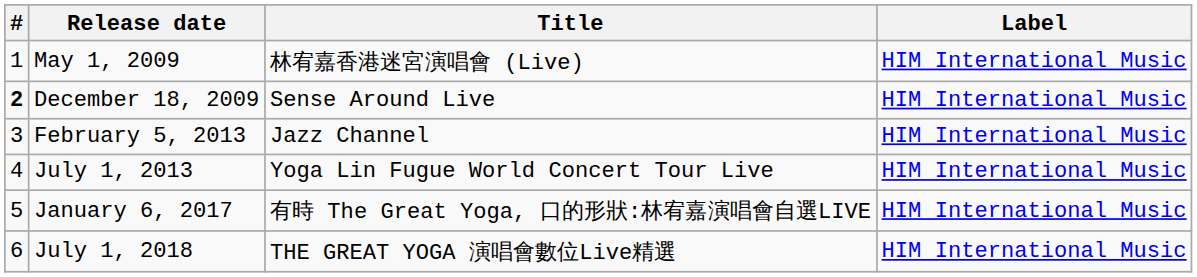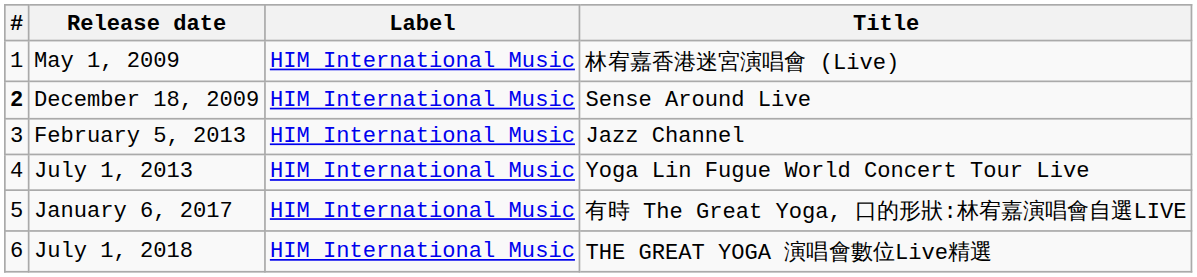columns swapped: Title <-> Label
